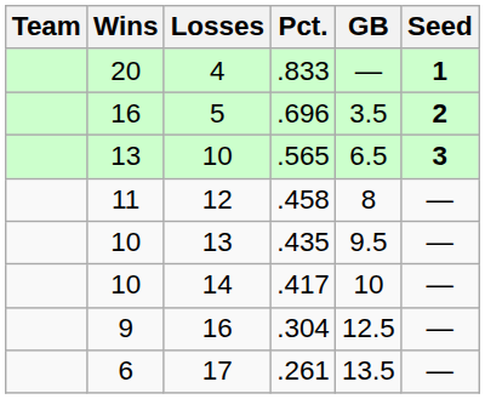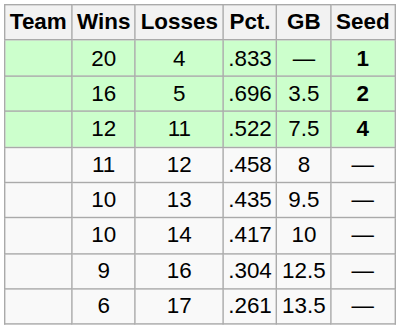- row: 13 | 10 | .565 | 6.5 | 3
+ row: 12 | 11 | .522 | 7.5 | 4
